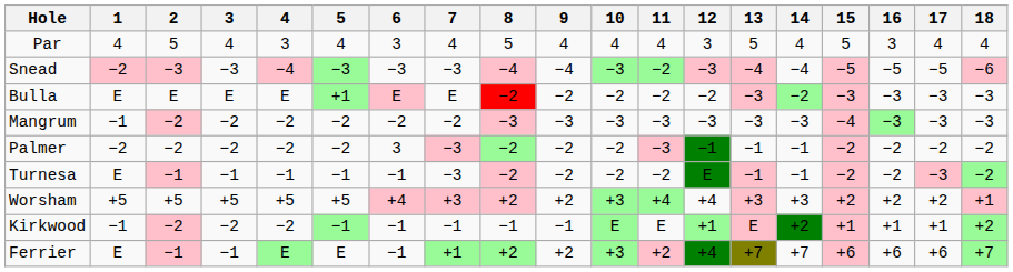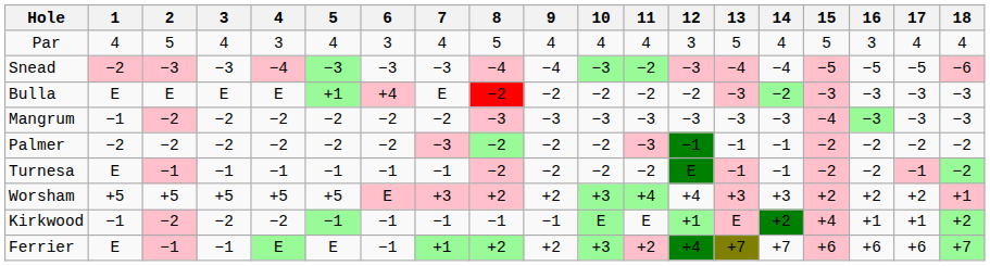Bulla | 6: E -> +4
Palmer | 6: 3 -> −2
Turnesa | 7: −3 -> −1
Turnesa | 17: −3 -> −1
Worsham | 6: +4 -> E
Kirkwood | 15: +1 -> +4
